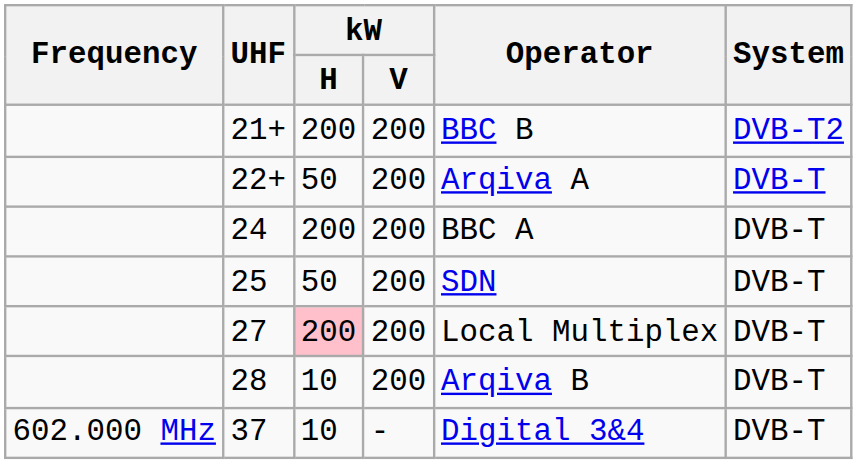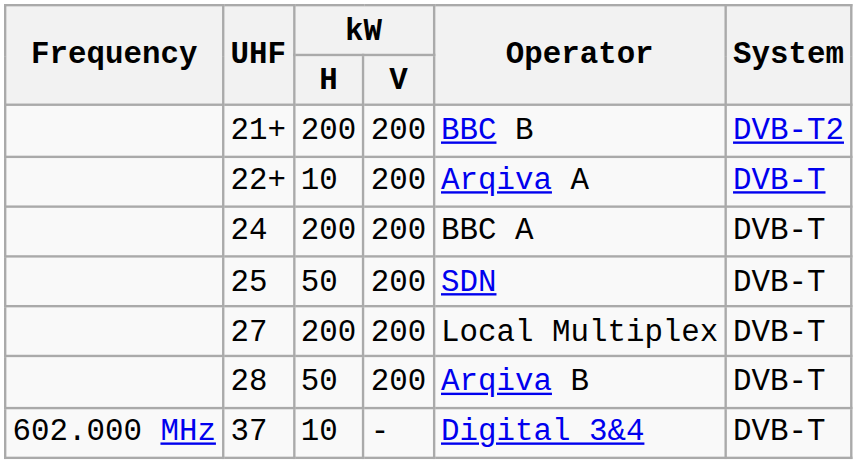22+ | kW / H: 50 -> 10
27 | kW / H: pink background -> no background
28 | kW / H: 10 -> 50
